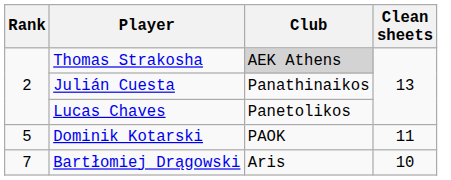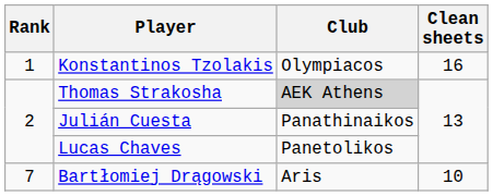+ row: 1 | Konstantinos Tzolakis | Olympiacos | 16
- row: 5 | Dominik Kotarski | PAOK | 11
